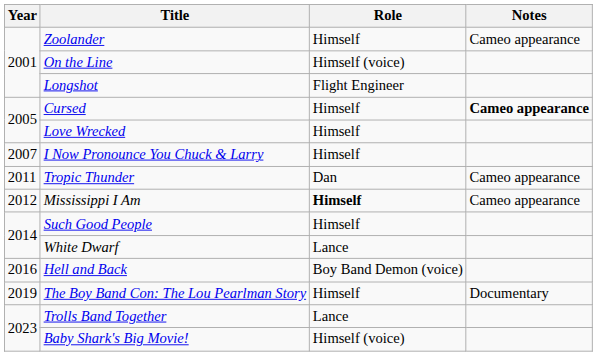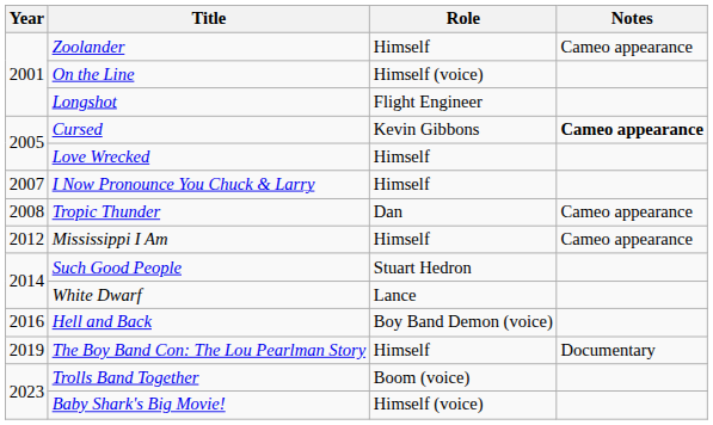Cursed | Role: Himself -> Kevin Gibbons
Tropic Thunder | Year: 2011 -> 2008
Mississippi I Am | Role: bold -> normal
Such Good People | Role: Himself -> Stuart Hedron
Trolls Band Together | Role: Lance -> Boom (voice)
